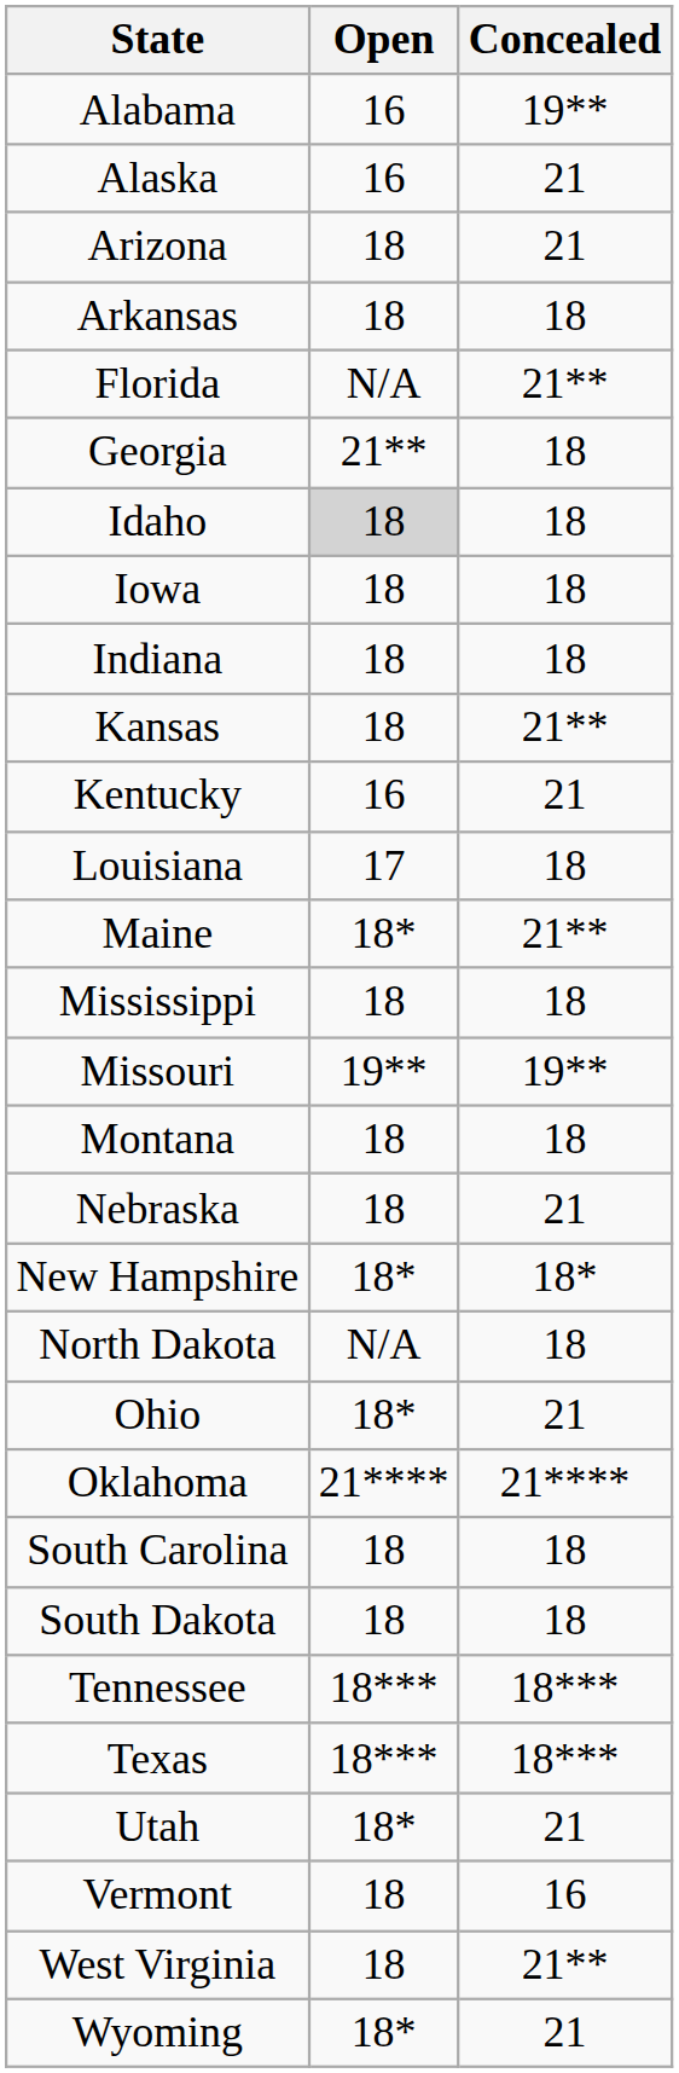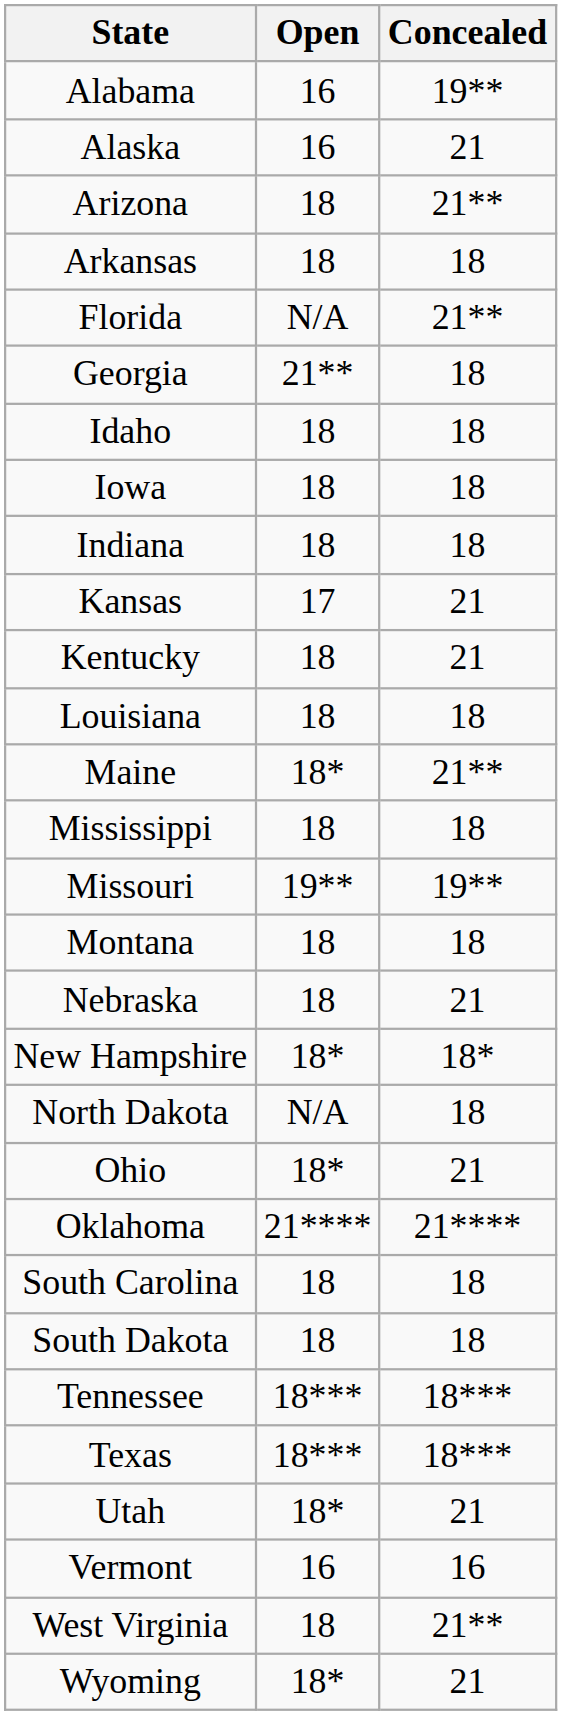Arizona | Concealed: 21 -> 21**
Idaho | Open: lightgrey background -> no background
Kansas | Open: 18 -> 17
Kansas | Concealed: 21** -> 21
Kentucky | Open: 16 -> 18
Louisiana | Open: 17 -> 18
Vermont | Open: 18 -> 16
